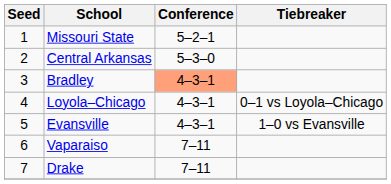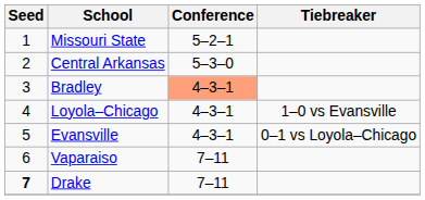Loyola–Chicago | Tiebreaker: 0–1 vs Loyola–Chicago -> 1–0 vs Evansville
Evansville | Tiebreaker: 1–0 vs Evansville -> 0–1 vs Loyola–Chicago
Drake | Seed: normal -> bold
